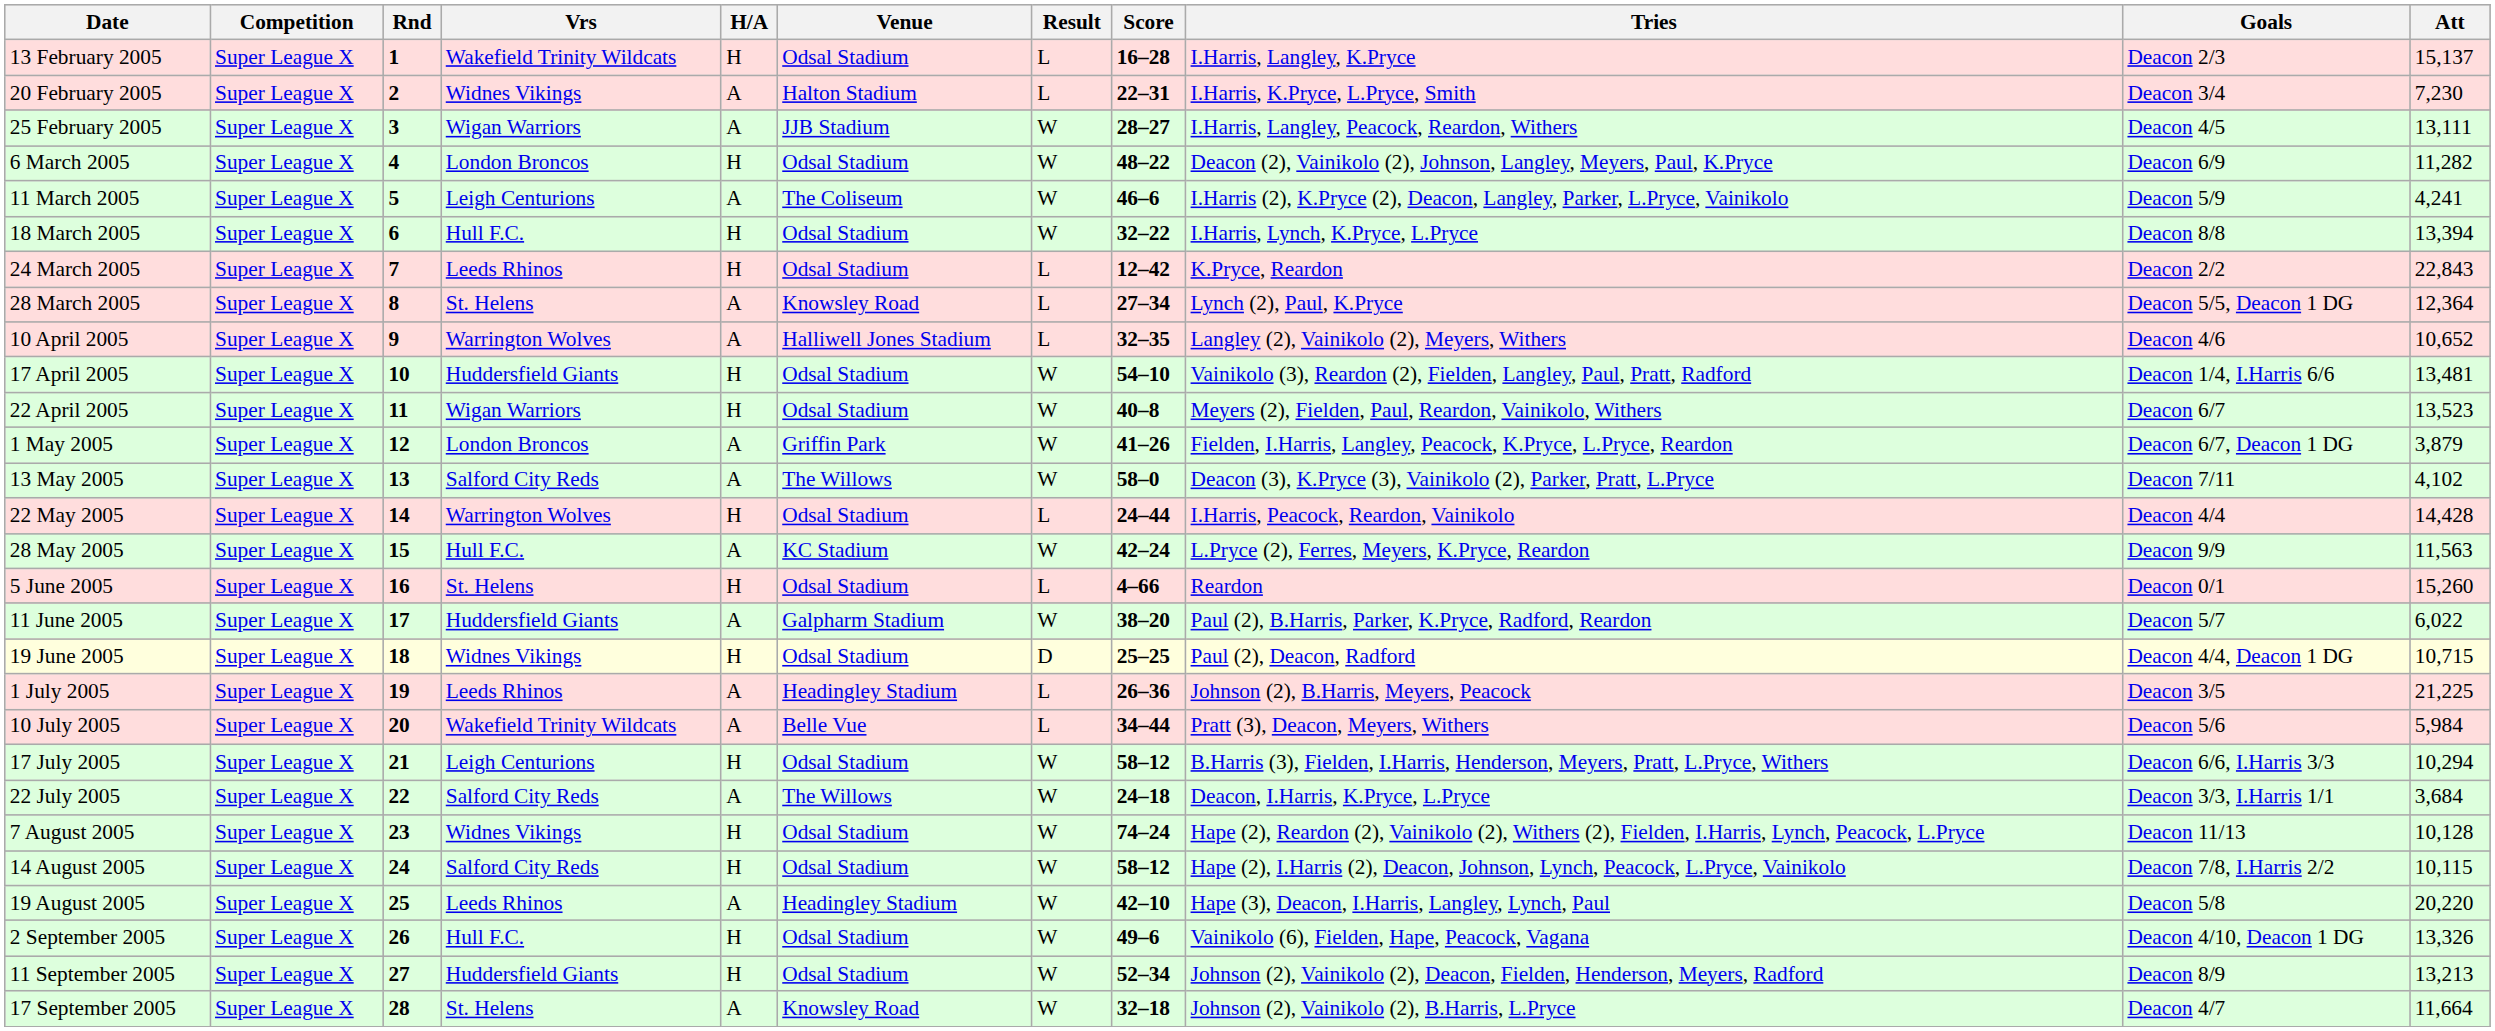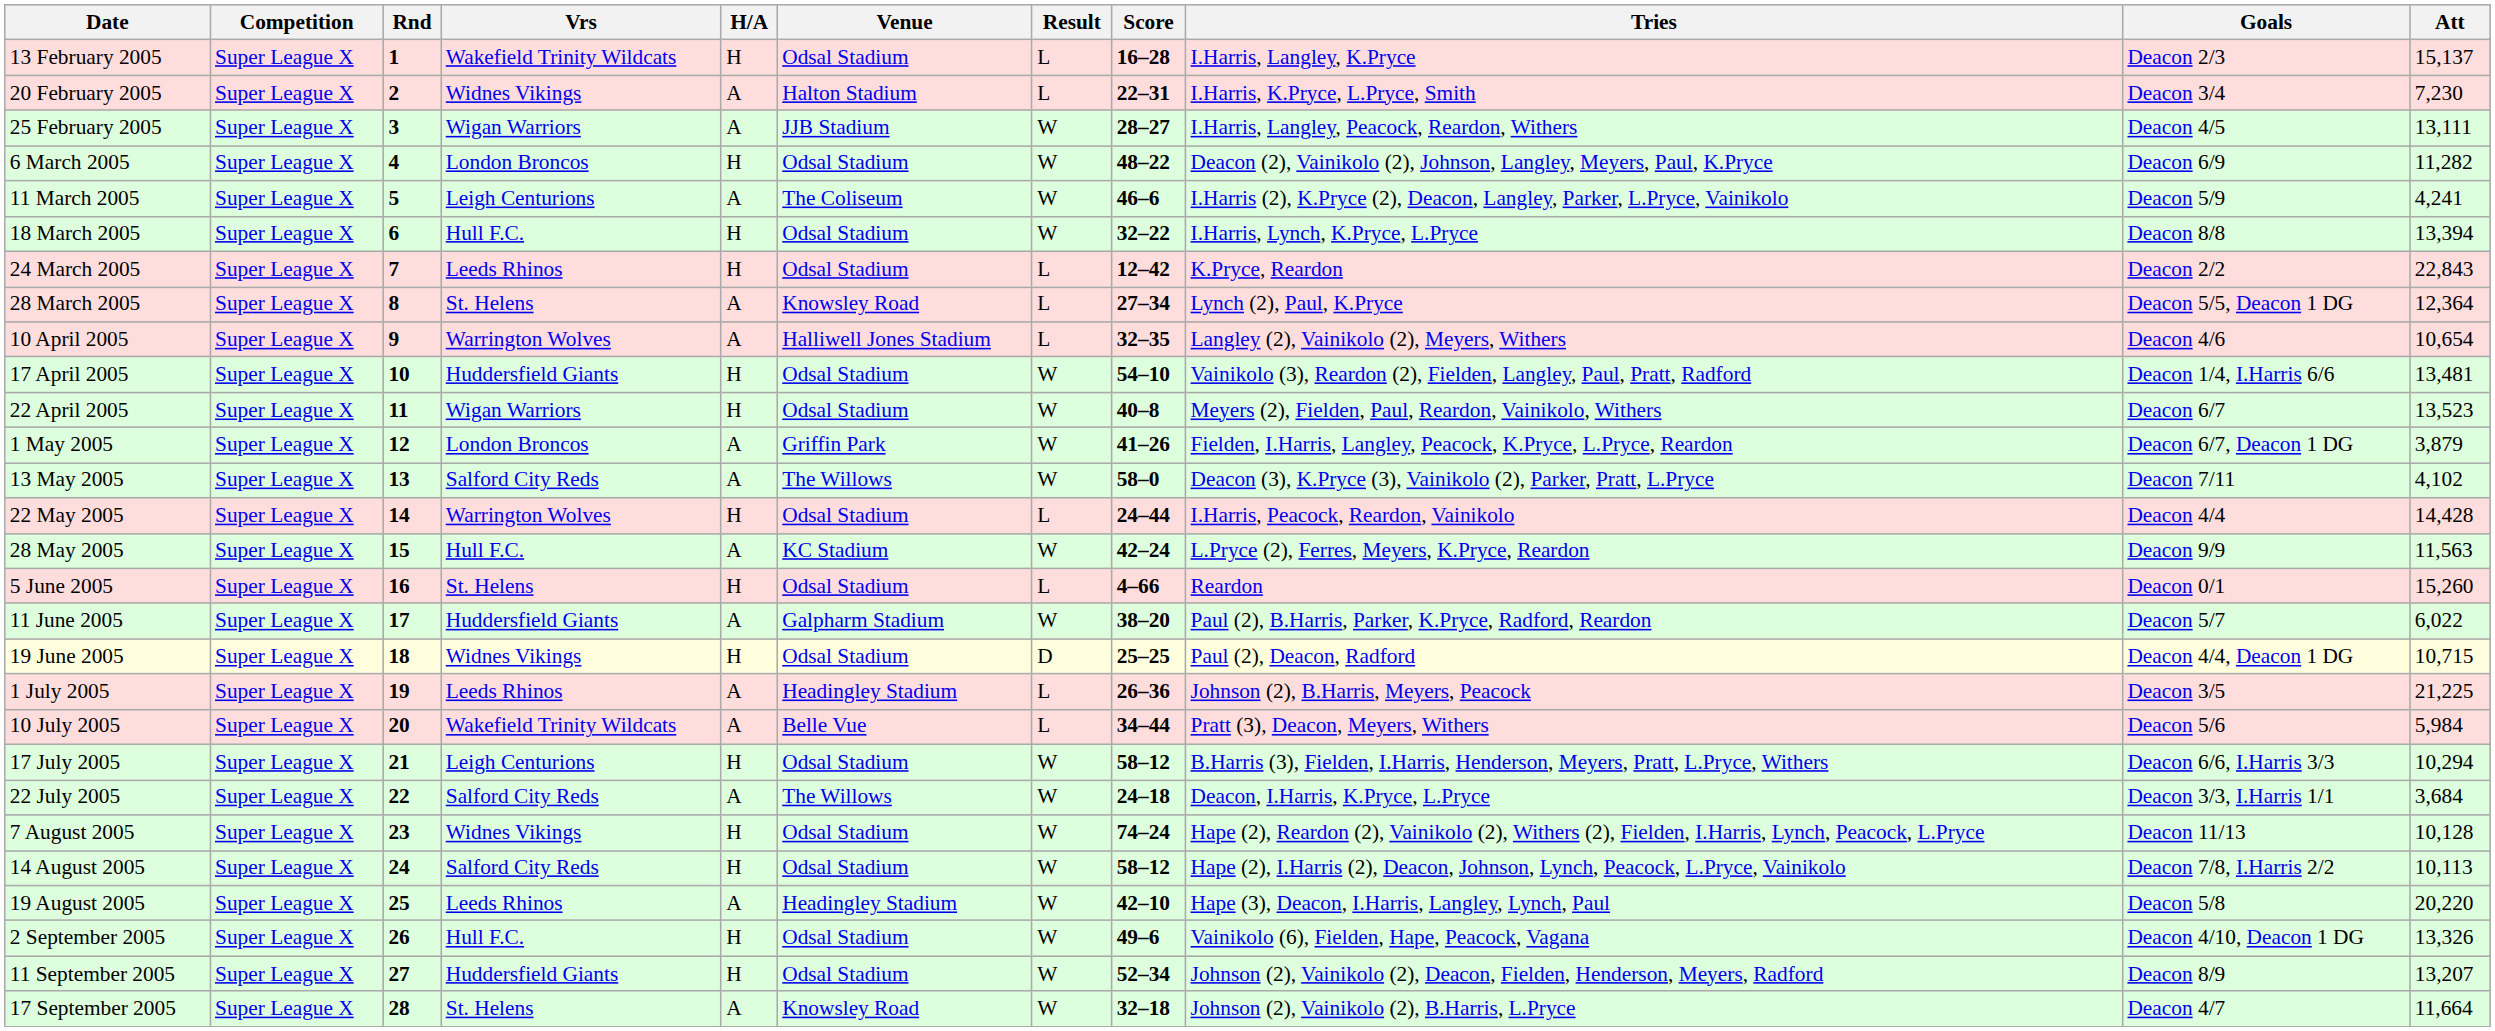10 April 2005 | Att: 10,652 -> 10,654
14 August 2005 | Att: 10,115 -> 10,113
11 September 2005 | Att: 13,213 -> 13,207
